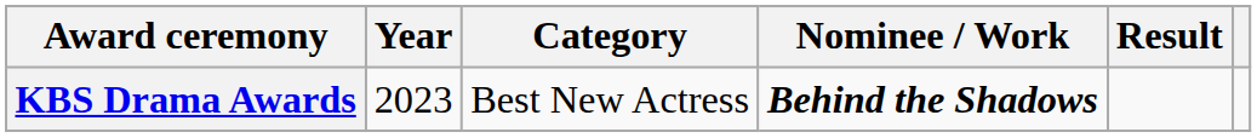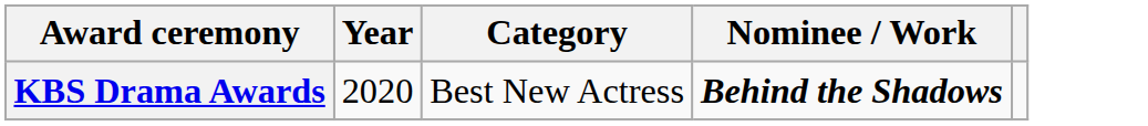- column: Result
KBS Drama Awards | Year: 2023 -> 2020
